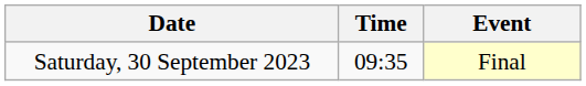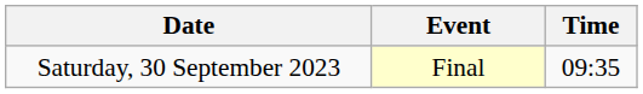columns swapped: Time <-> Event
